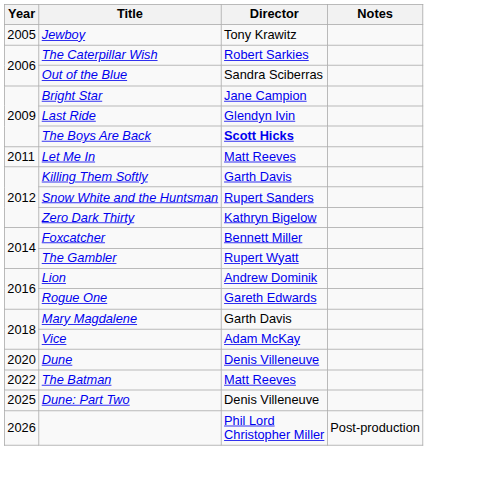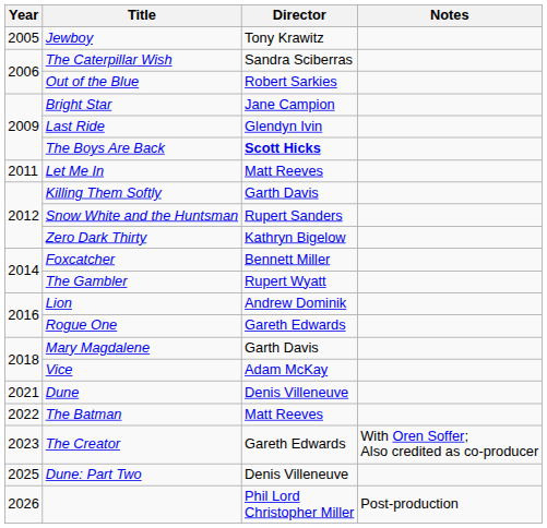The Caterpillar Wish | Director: Robert Sarkies -> Sandra Sciberras
Out of the Blue | Director: Sandra Sciberras -> Robert Sarkies
Dune | Year: 2020 -> 2021
+ row: 2023 | The Creator | Gareth Edwards | With Oren Soffer; Also credited as co-producer
